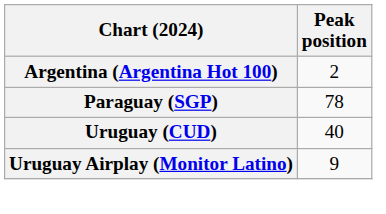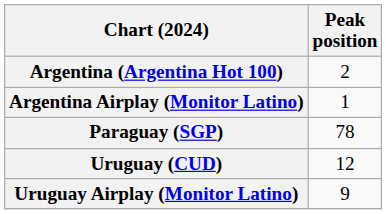+ row: Argentina Airplay (Monitor Latino) | 1
Uruguay (CUD) | Peak position: 40 -> 12
